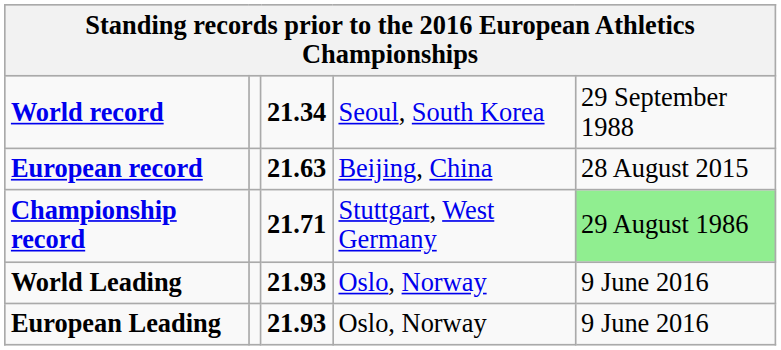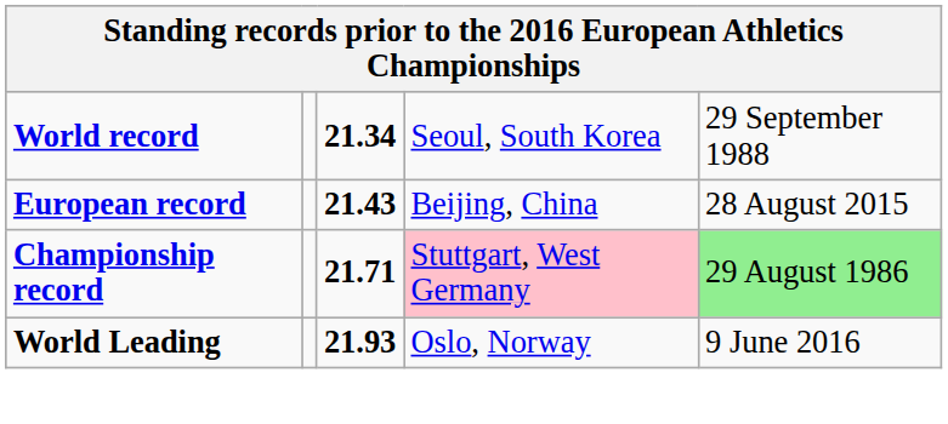European record | column 3: 21.63 -> 21.43
Championship record | column 4: no background -> pink background
- row: European Leading | 21.93 | Oslo, Norway | 9 June 2016
